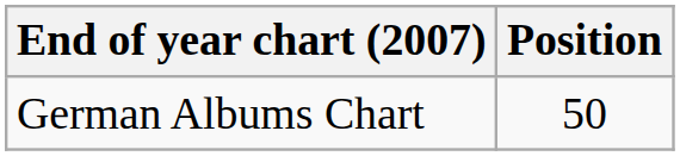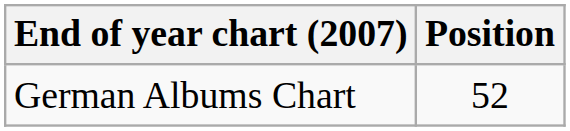German Albums Chart | Position: 50 -> 52
